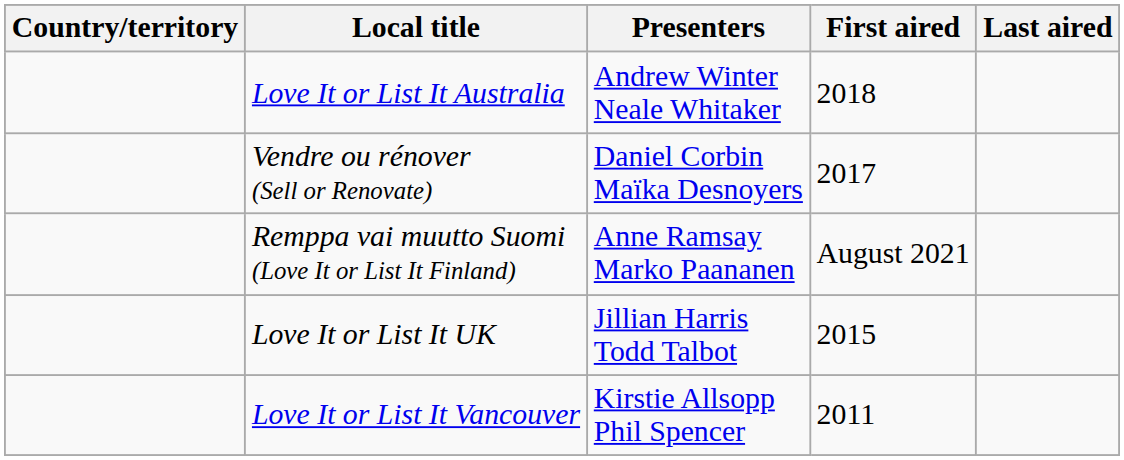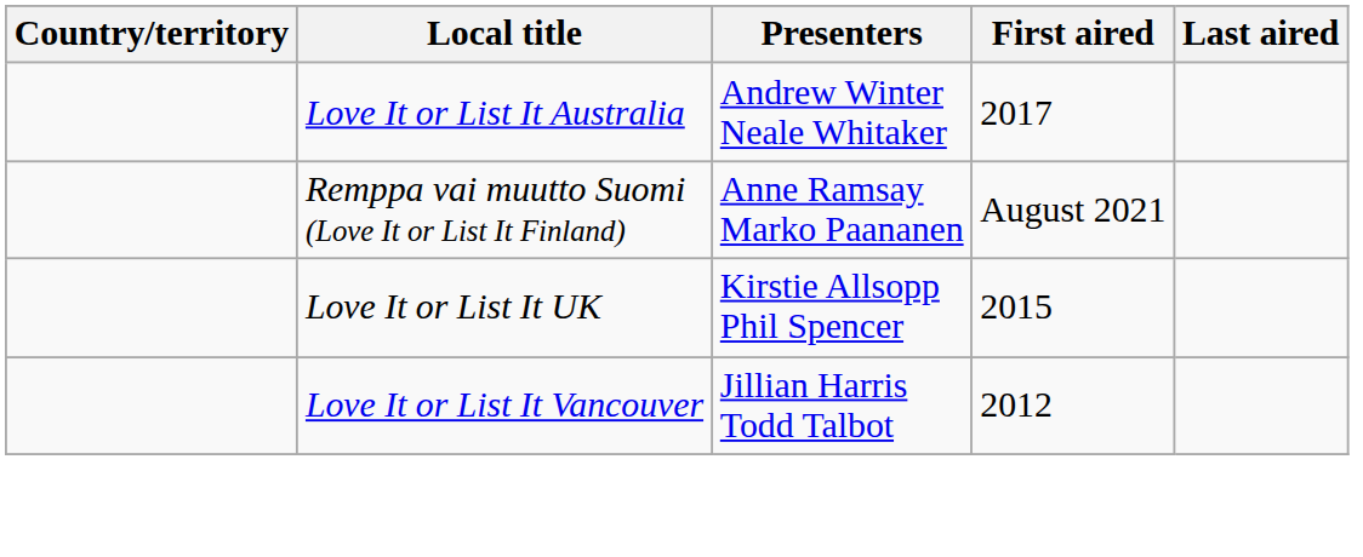Love It or List It Australia | First aired: 2018 -> 2017
- row: Vendre ou rénover (Sell or Renovate) | Daniel Corbin Maïka Desnoyers | 2017
Love It or List It UK | Presenters: Jillian Harris Todd Talbot -> Kirstie Allsopp Phil Spencer
Love It or List It Vancouver | Presenters: Kirstie Allsopp Phil Spencer -> Jillian Harris Todd Talbot
Love It or List It Vancouver | First aired: 2011 -> 2012
